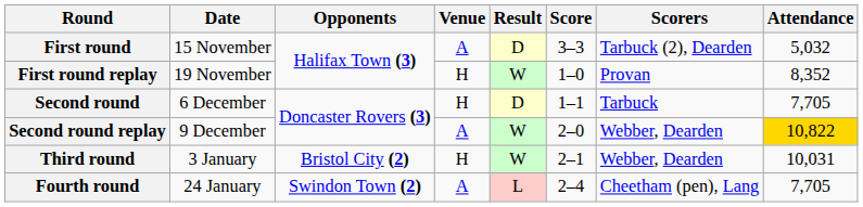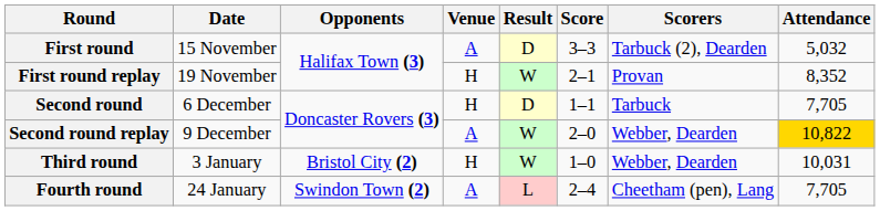First round replay | Score: 1–0 -> 2–1
Third round | Score: 2–1 -> 1–0
